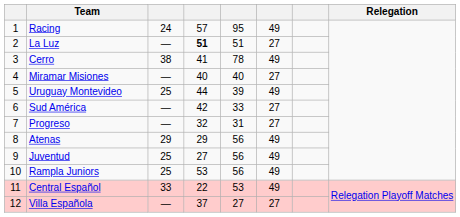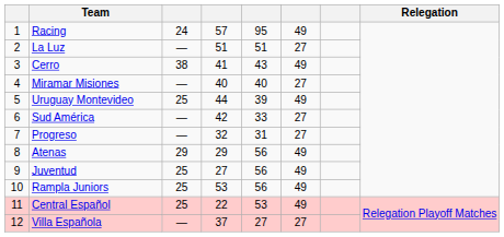La Luz | column 4: bold -> normal
Cerro | column 5: 78 -> 43
Central Español | column 3: 33 -> 25
